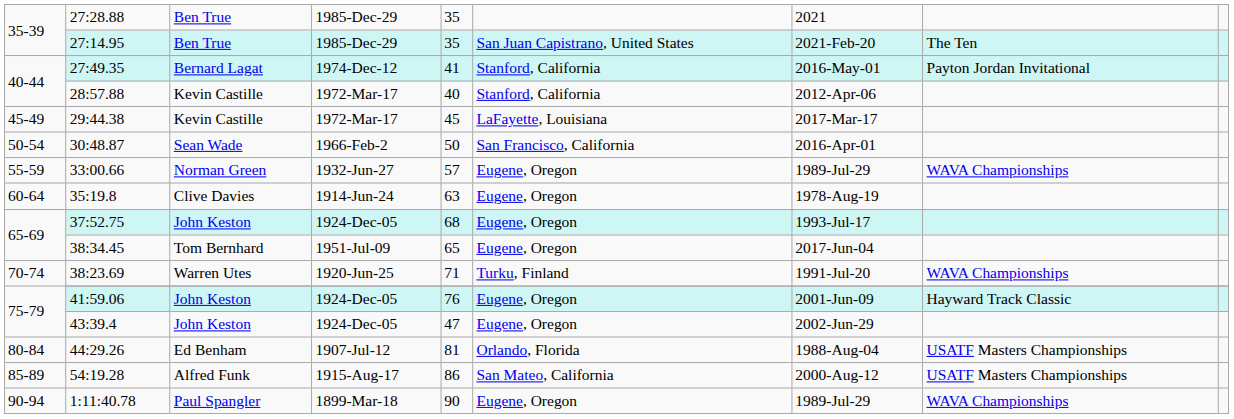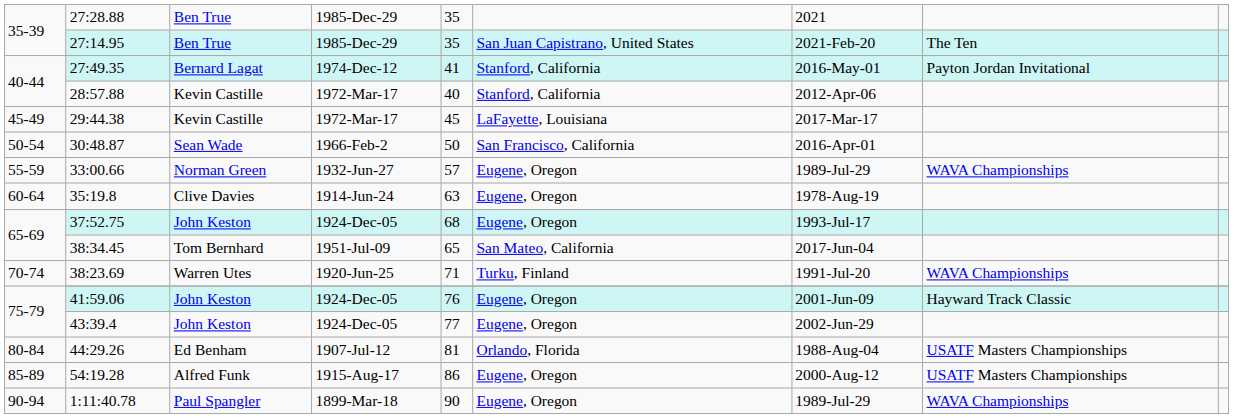38:34.45 | column 6: Eugene, Oregon -> San Mateo, California
43:39.4 | column 5: 47 -> 77
54:19.28 | column 6: San Mateo, California -> Eugene, Oregon
